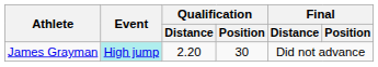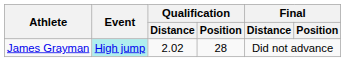James Grayman | Qualification / Distance: 2.20 -> 2.02
James Grayman | Qualification / Position: 30 -> 28
